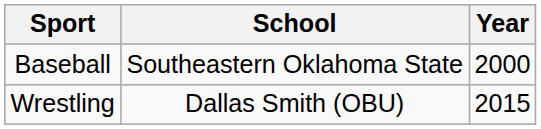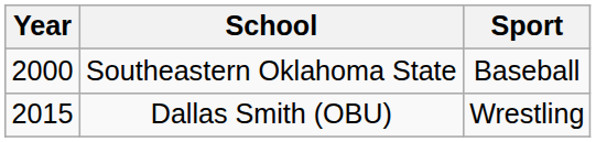columns swapped: Year <-> Sport
